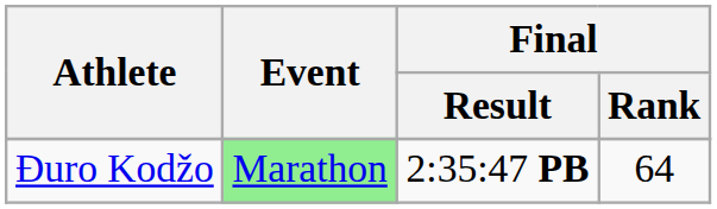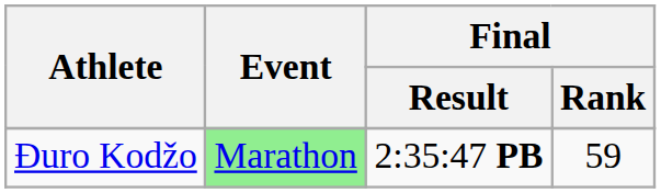Đuro Kodžo | Final / Rank: 64 -> 59
